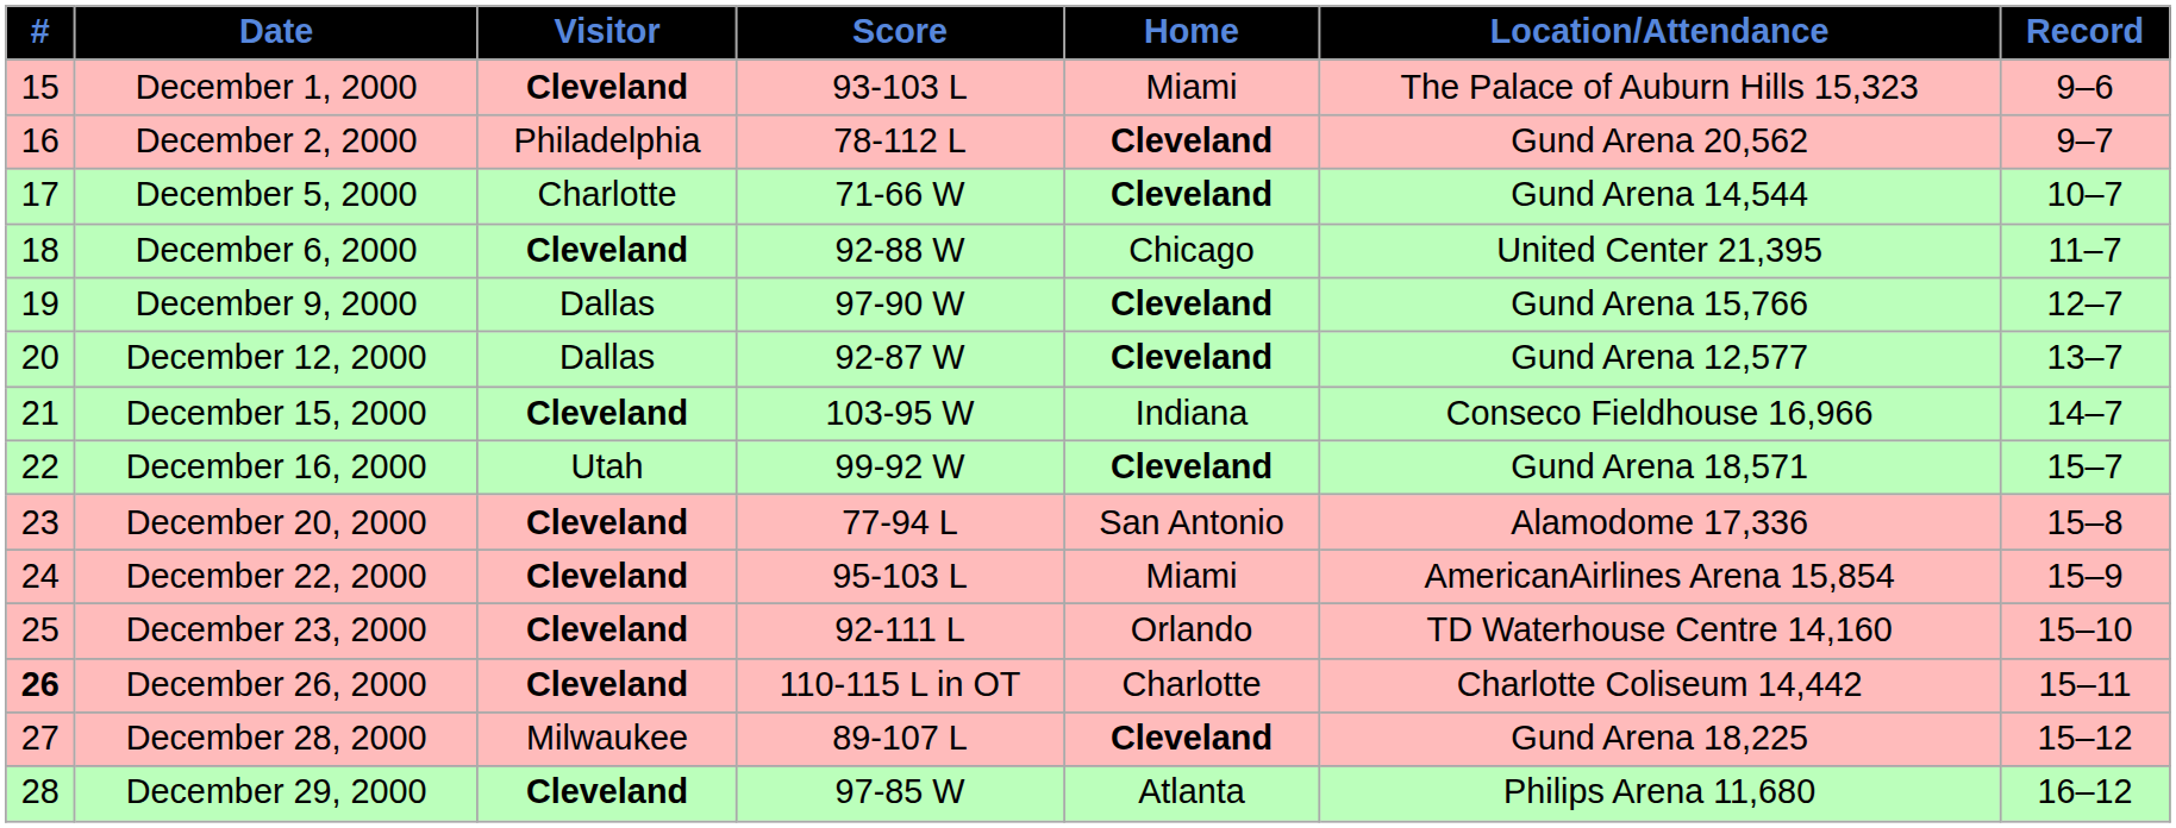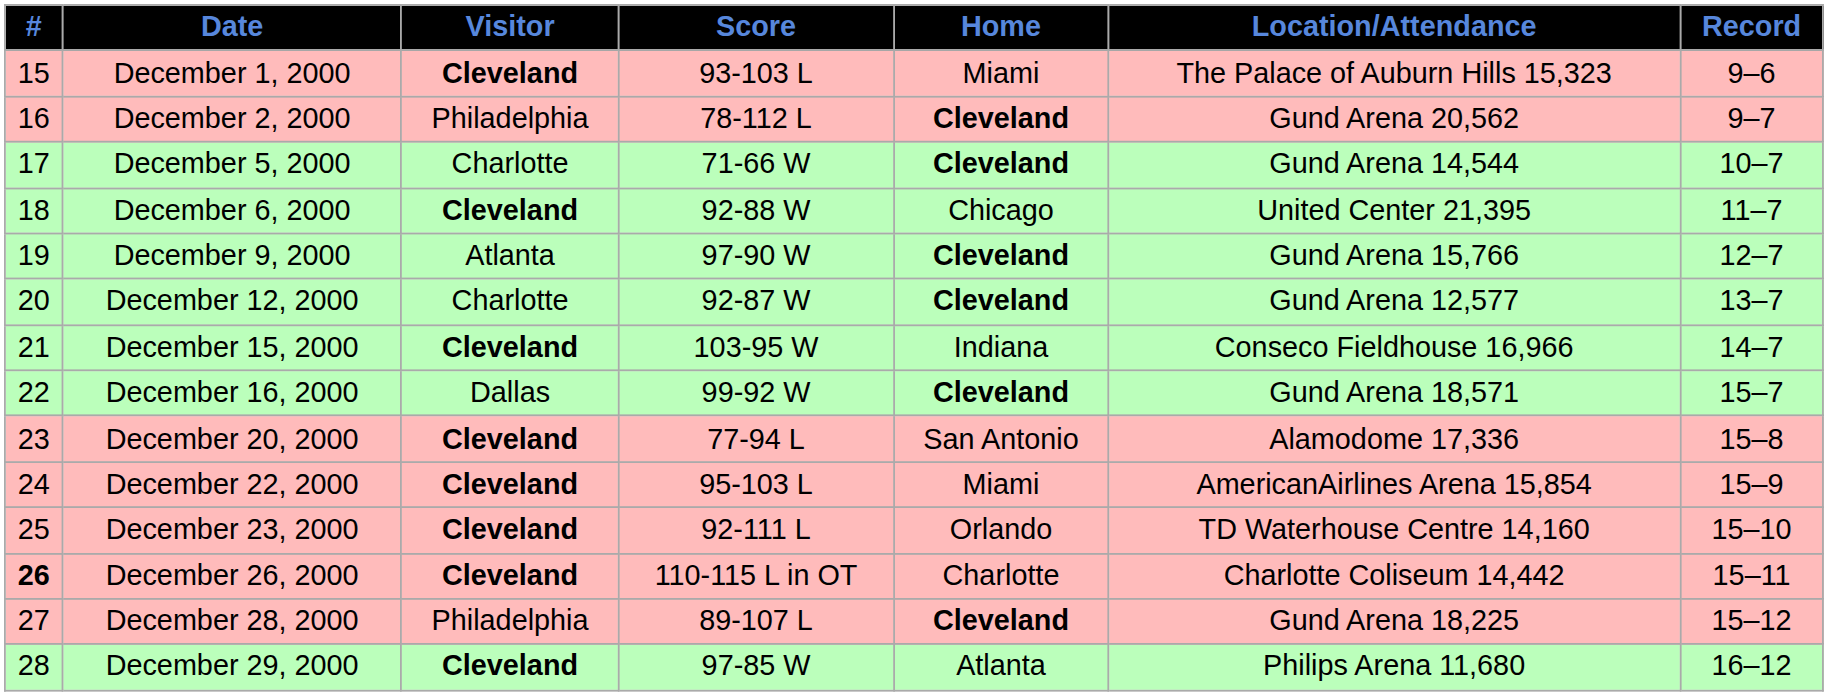December 9, 2000 | Visitor: Dallas -> Atlanta
December 12, 2000 | Visitor: Dallas -> Charlotte
December 16, 2000 | Visitor: Utah -> Dallas
December 28, 2000 | Visitor: Milwaukee -> Philadelphia
